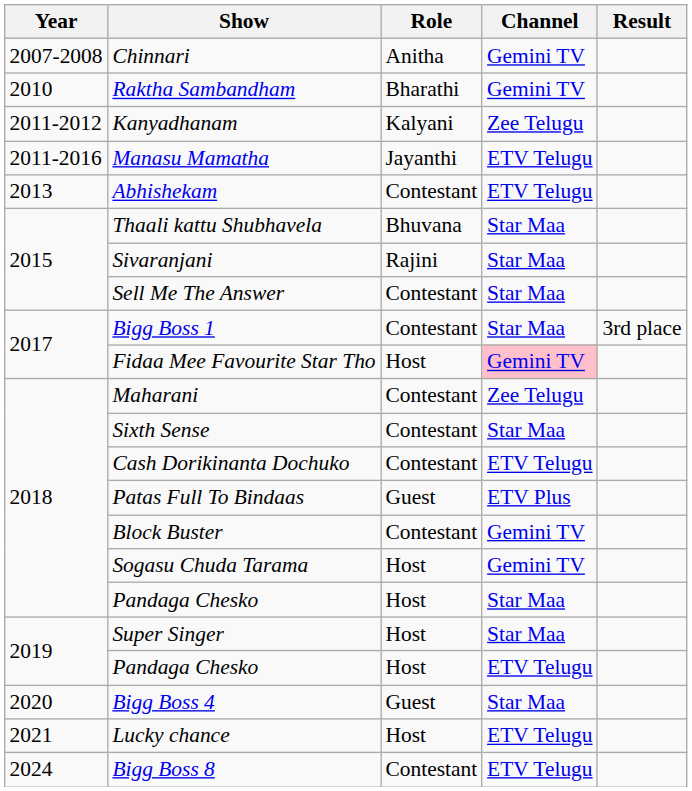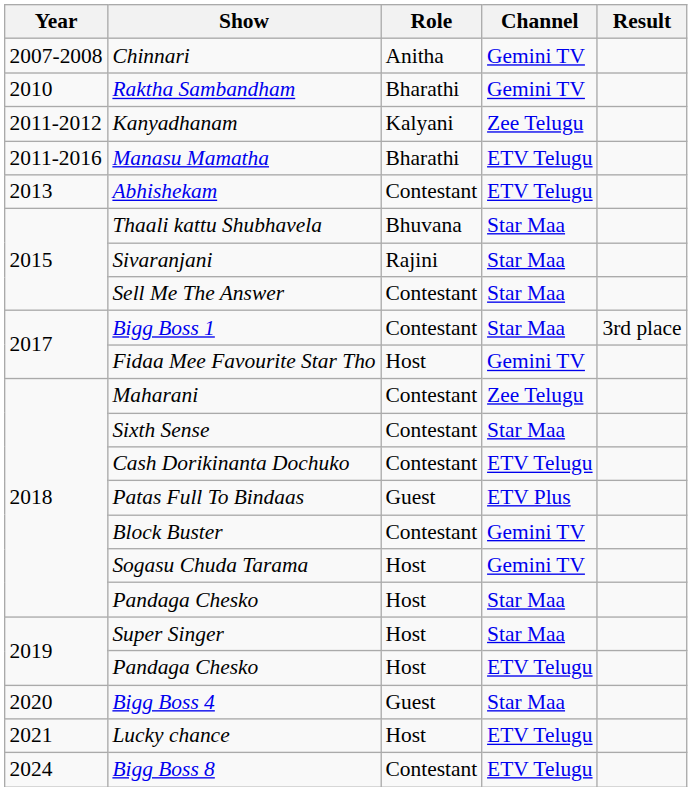Manasu Mamatha | Role: Jayanthi -> Bharathi
Fidaa Mee Favourite Star Tho | Channel: pink background -> no background
